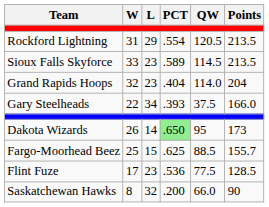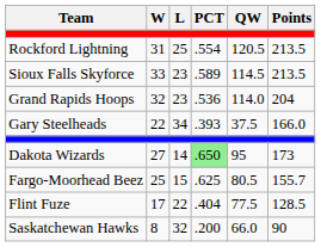Rockford Lightning | L: 29 -> 25
Grand Rapids Hoops | PCT: .404 -> .536
Dakota Wizards | W: 26 -> 27
Fargo-Moorhead Beez | QW: 88.5 -> 80.5
Flint Fuze | L: 23 -> 22
Flint Fuze | PCT: .536 -> .404
